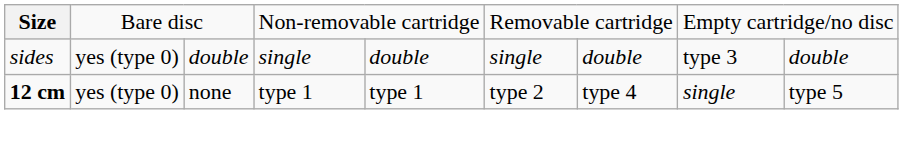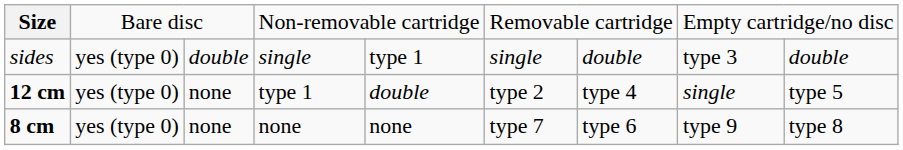sides | column 5: double -> type 1
12 cm | column 5: type 1 -> double
+ row: 8 cm | yes (type 0) | none | none | none | type 7 | type 6 | type 9 | type 8
